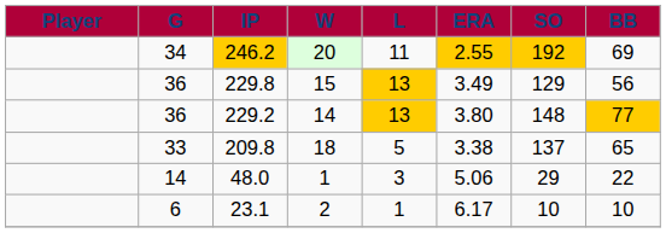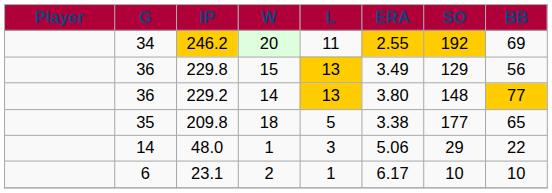18 | G: 33 -> 35
18 | SO: 137 -> 177
